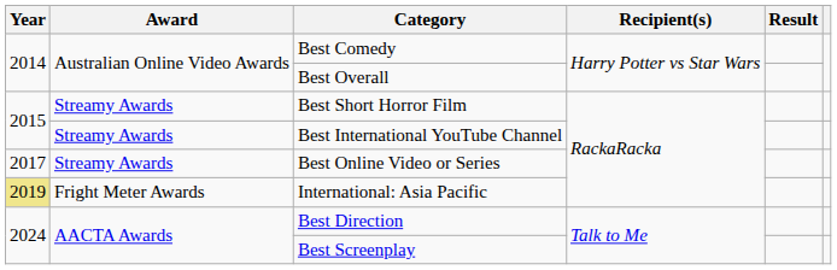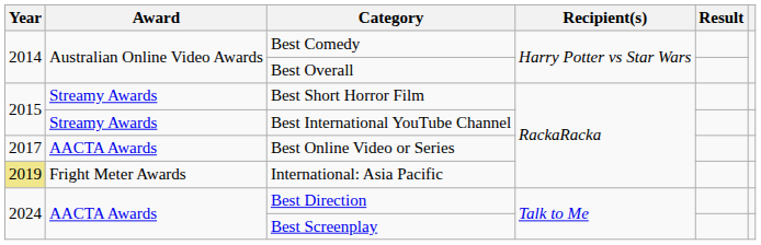Best Online Video or Series | Award: Streamy Awards -> AACTA Awards
